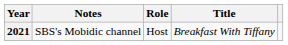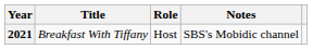columns swapped: Title <-> Notes
